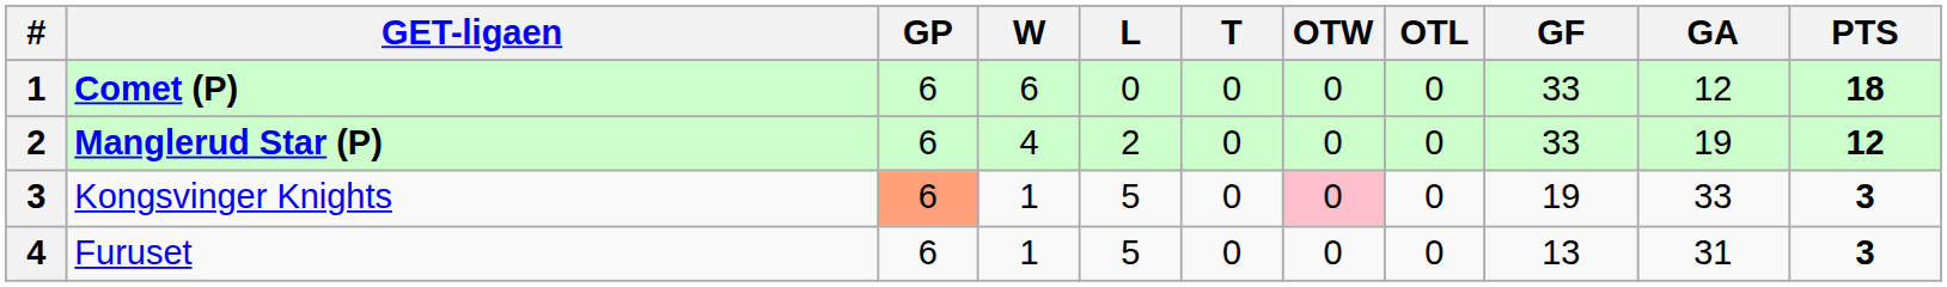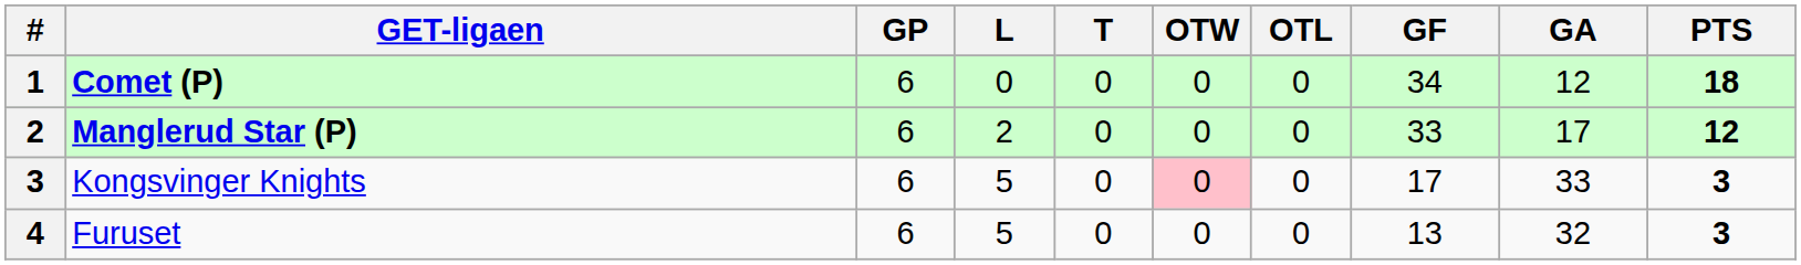- column: W | 6 | 4 | 1 | 1
Comet (P) | GF: 33 -> 34
Manglerud Star (P) | GA: 19 -> 17
Kongsvinger Knights | GP: lightsalmon background -> no background
Kongsvinger Knights | GF: 19 -> 17
Furuset | GA: 31 -> 32
